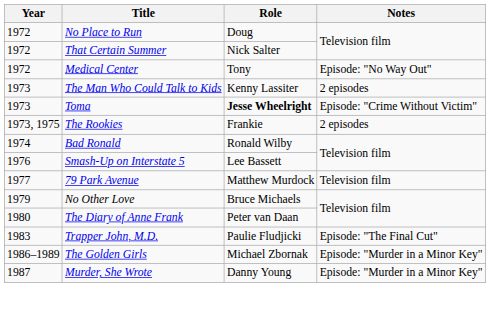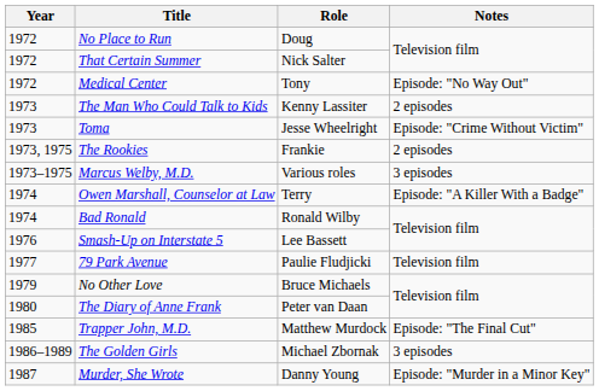Toma | Role: bold -> normal
+ row: 1973–1975 | Marcus Welby, M.D. | Various roles | 3 episodes
+ row: 1974 | Owen Marshall, Counselor at Law | Terry | Episode: "A Killer With a Badge"
79 Park Avenue | Role: Matthew Murdock -> Paulie Fludjicki
Trapper John, M.D. | Year: 1983 -> 1985
Trapper John, M.D. | Role: Paulie Fludjicki -> Matthew Murdock
The Golden Girls | Notes: Episode: "Murder in a Minor Key" -> 3 episodes
